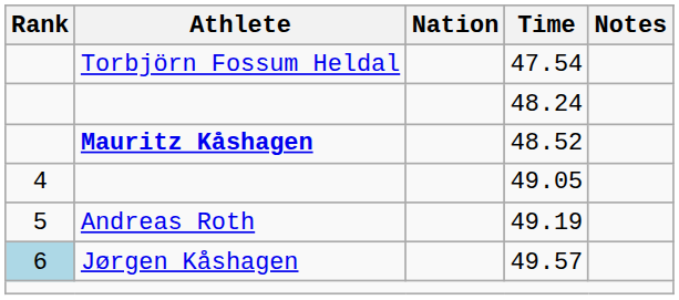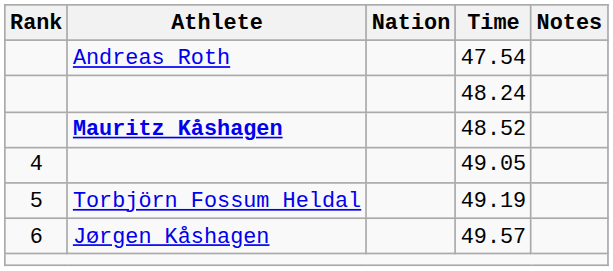47.54 | Athlete: Torbjörn Fossum Heldal -> Andreas Roth
49.19 | Athlete: Andreas Roth -> Torbjörn Fossum Heldal
49.57 | Rank: lightblue background -> no background
